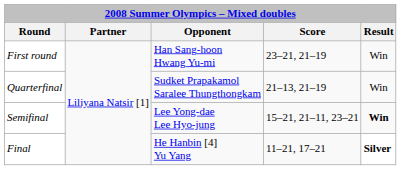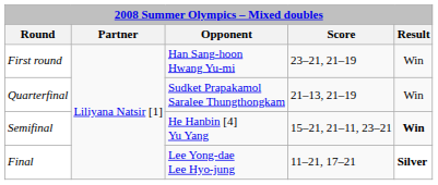Semifinal | Opponent: Lee Yong-dae Lee Hyo-jung -> He Hanbin [4] Yu Yang
Final | Opponent: He Hanbin [4] Yu Yang -> Lee Yong-dae Lee Hyo-jung
